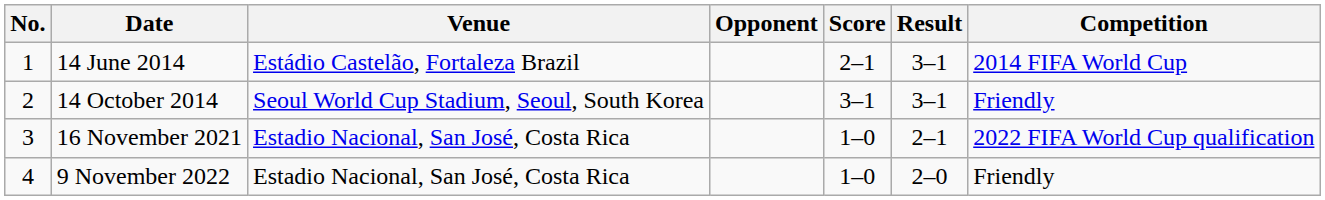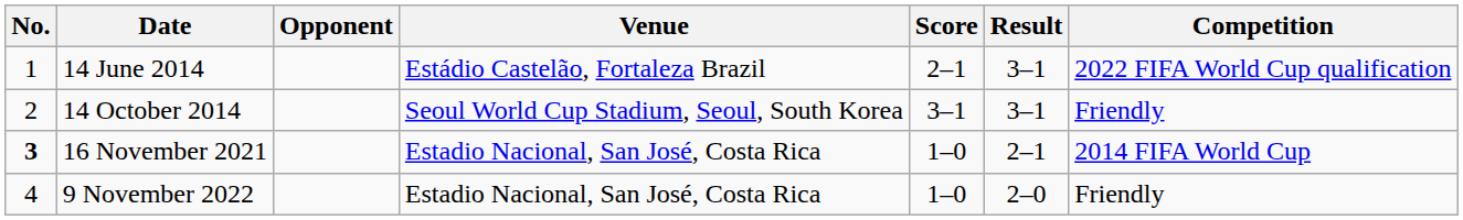columns swapped: Venue <-> Opponent
14 June 2014 | Competition: 2014 FIFA World Cup -> 2022 FIFA World Cup qualification
16 November 2021 | No.: normal -> bold
16 November 2021 | Competition: 2022 FIFA World Cup qualification -> 2014 FIFA World Cup
